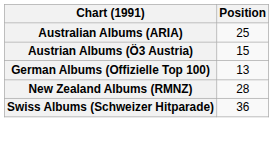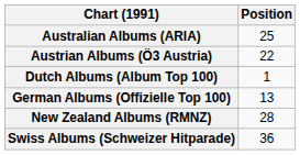Austrian Albums (Ö3 Austria) | Position: 15 -> 22
+ row: Dutch Albums (Album Top 100) | 1
